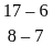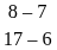rows swapped: 8 – 7 <-> 17 – 6
